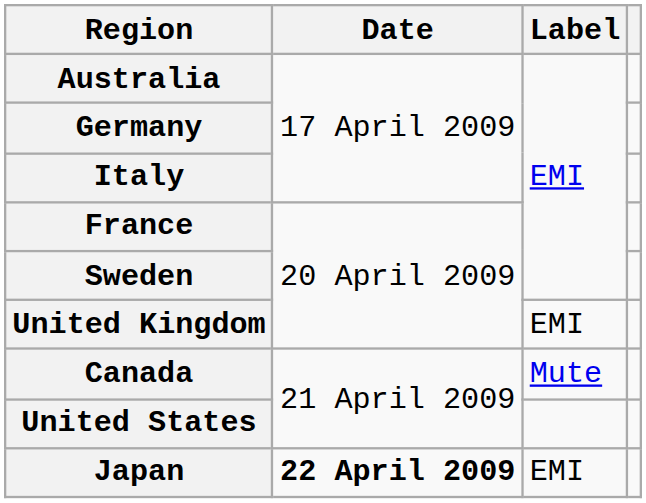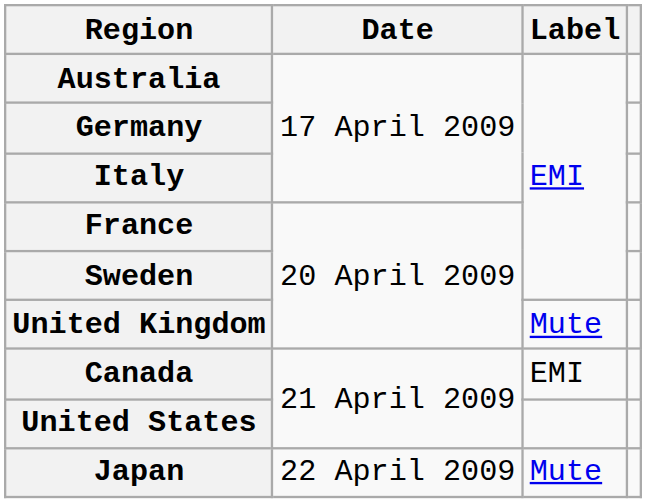United Kingdom | Label: EMI -> Mute
Canada | Label: Mute -> EMI
Japan | Date: bold -> normal
Japan | Label: EMI -> Mute
